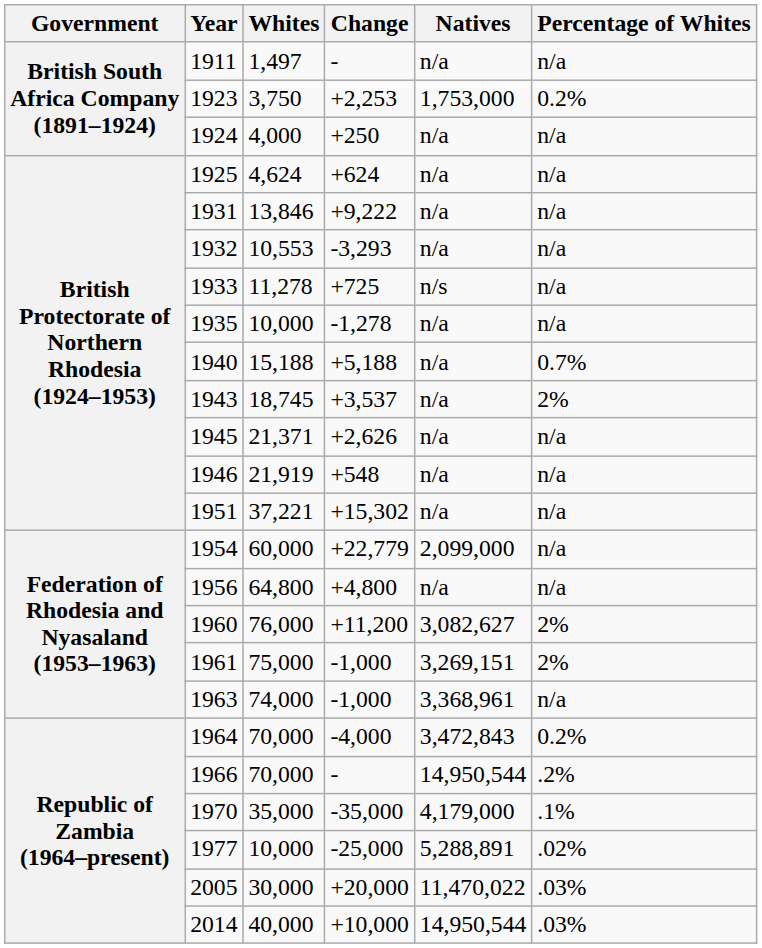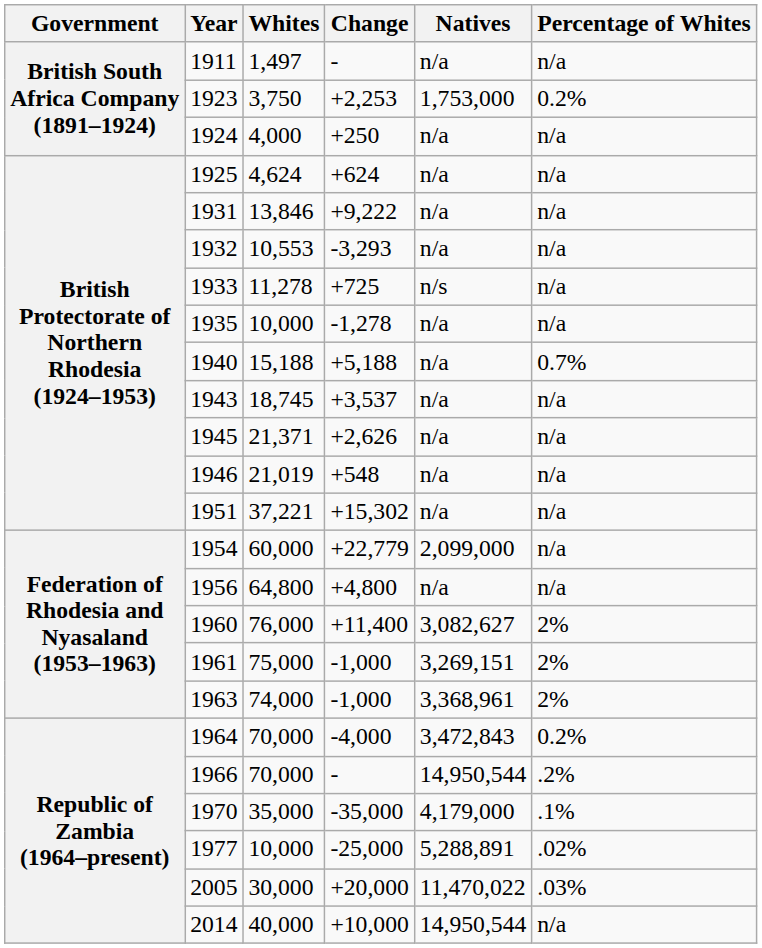1943 | Percentage of Whites: 2% -> n/a
1946 | Whites: 21,919 -> 21,019
1960 | Change: +11,200 -> +11,400
1963 | Percentage of Whites: n/a -> 2%
2014 | Percentage of Whites: .03% -> n/a
